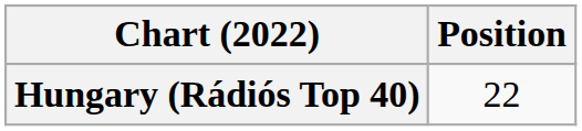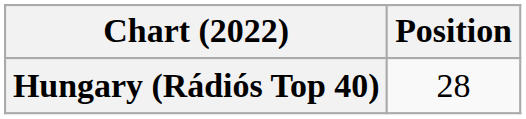Hungary (Rádiós Top 40) | Position: 22 -> 28
